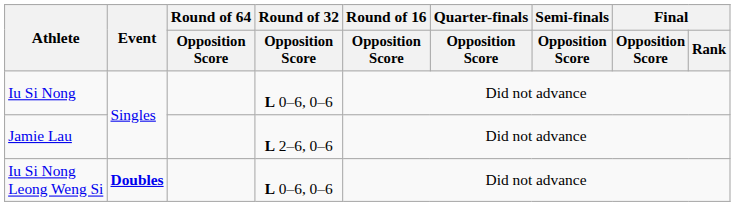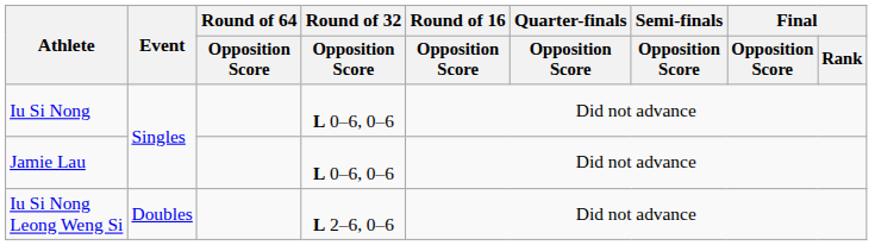Jamie Lau | Round of 32 / Opposition Score: L 2–6, 0–6 -> L 0–6, 0–6
Iu Si Nong Leong Weng Si | Event: bold -> normal
Iu Si Nong Leong Weng Si | Round of 32 / Opposition Score: L 0–6, 0–6 -> L 2–6, 0–6
